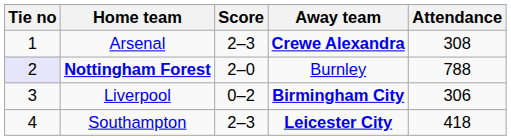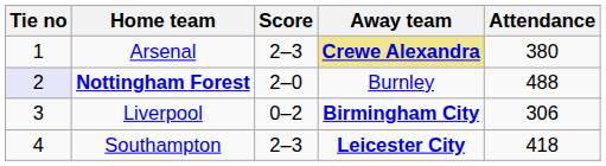Arsenal | Away team: no background -> khaki background
Arsenal | Attendance: 308 -> 380
Nottingham Forest | Attendance: 788 -> 488
